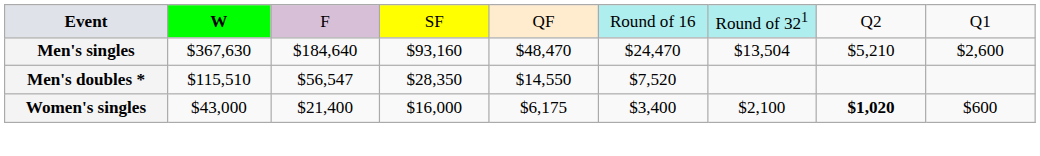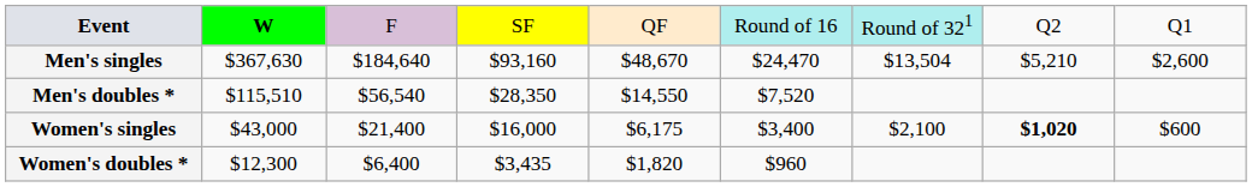Men's singles | column 5: $48,470 -> $48,670
Men's doubles * | column 3: $56,547 -> $56,540
+ row: Women's doubles * | $12,300 | $6,400 | $3,435 | $1,820 | $960
